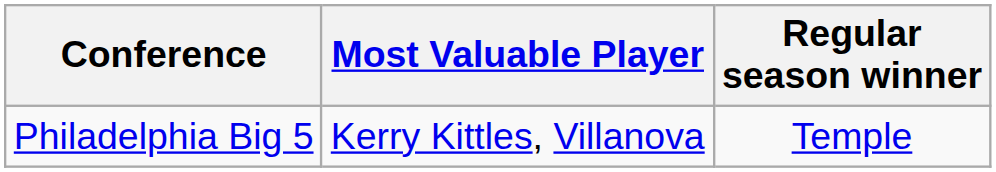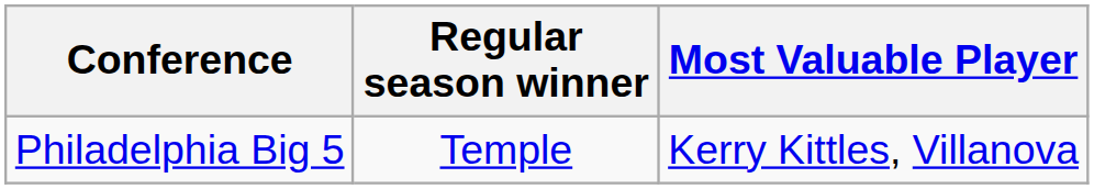columns swapped: Regular season winner <-> Most Valuable Player
